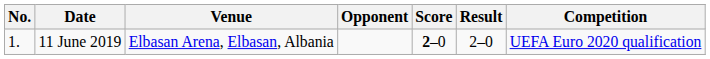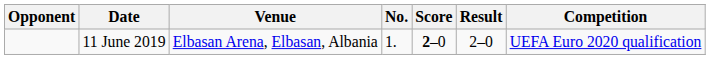columns swapped: No. <-> Opponent
